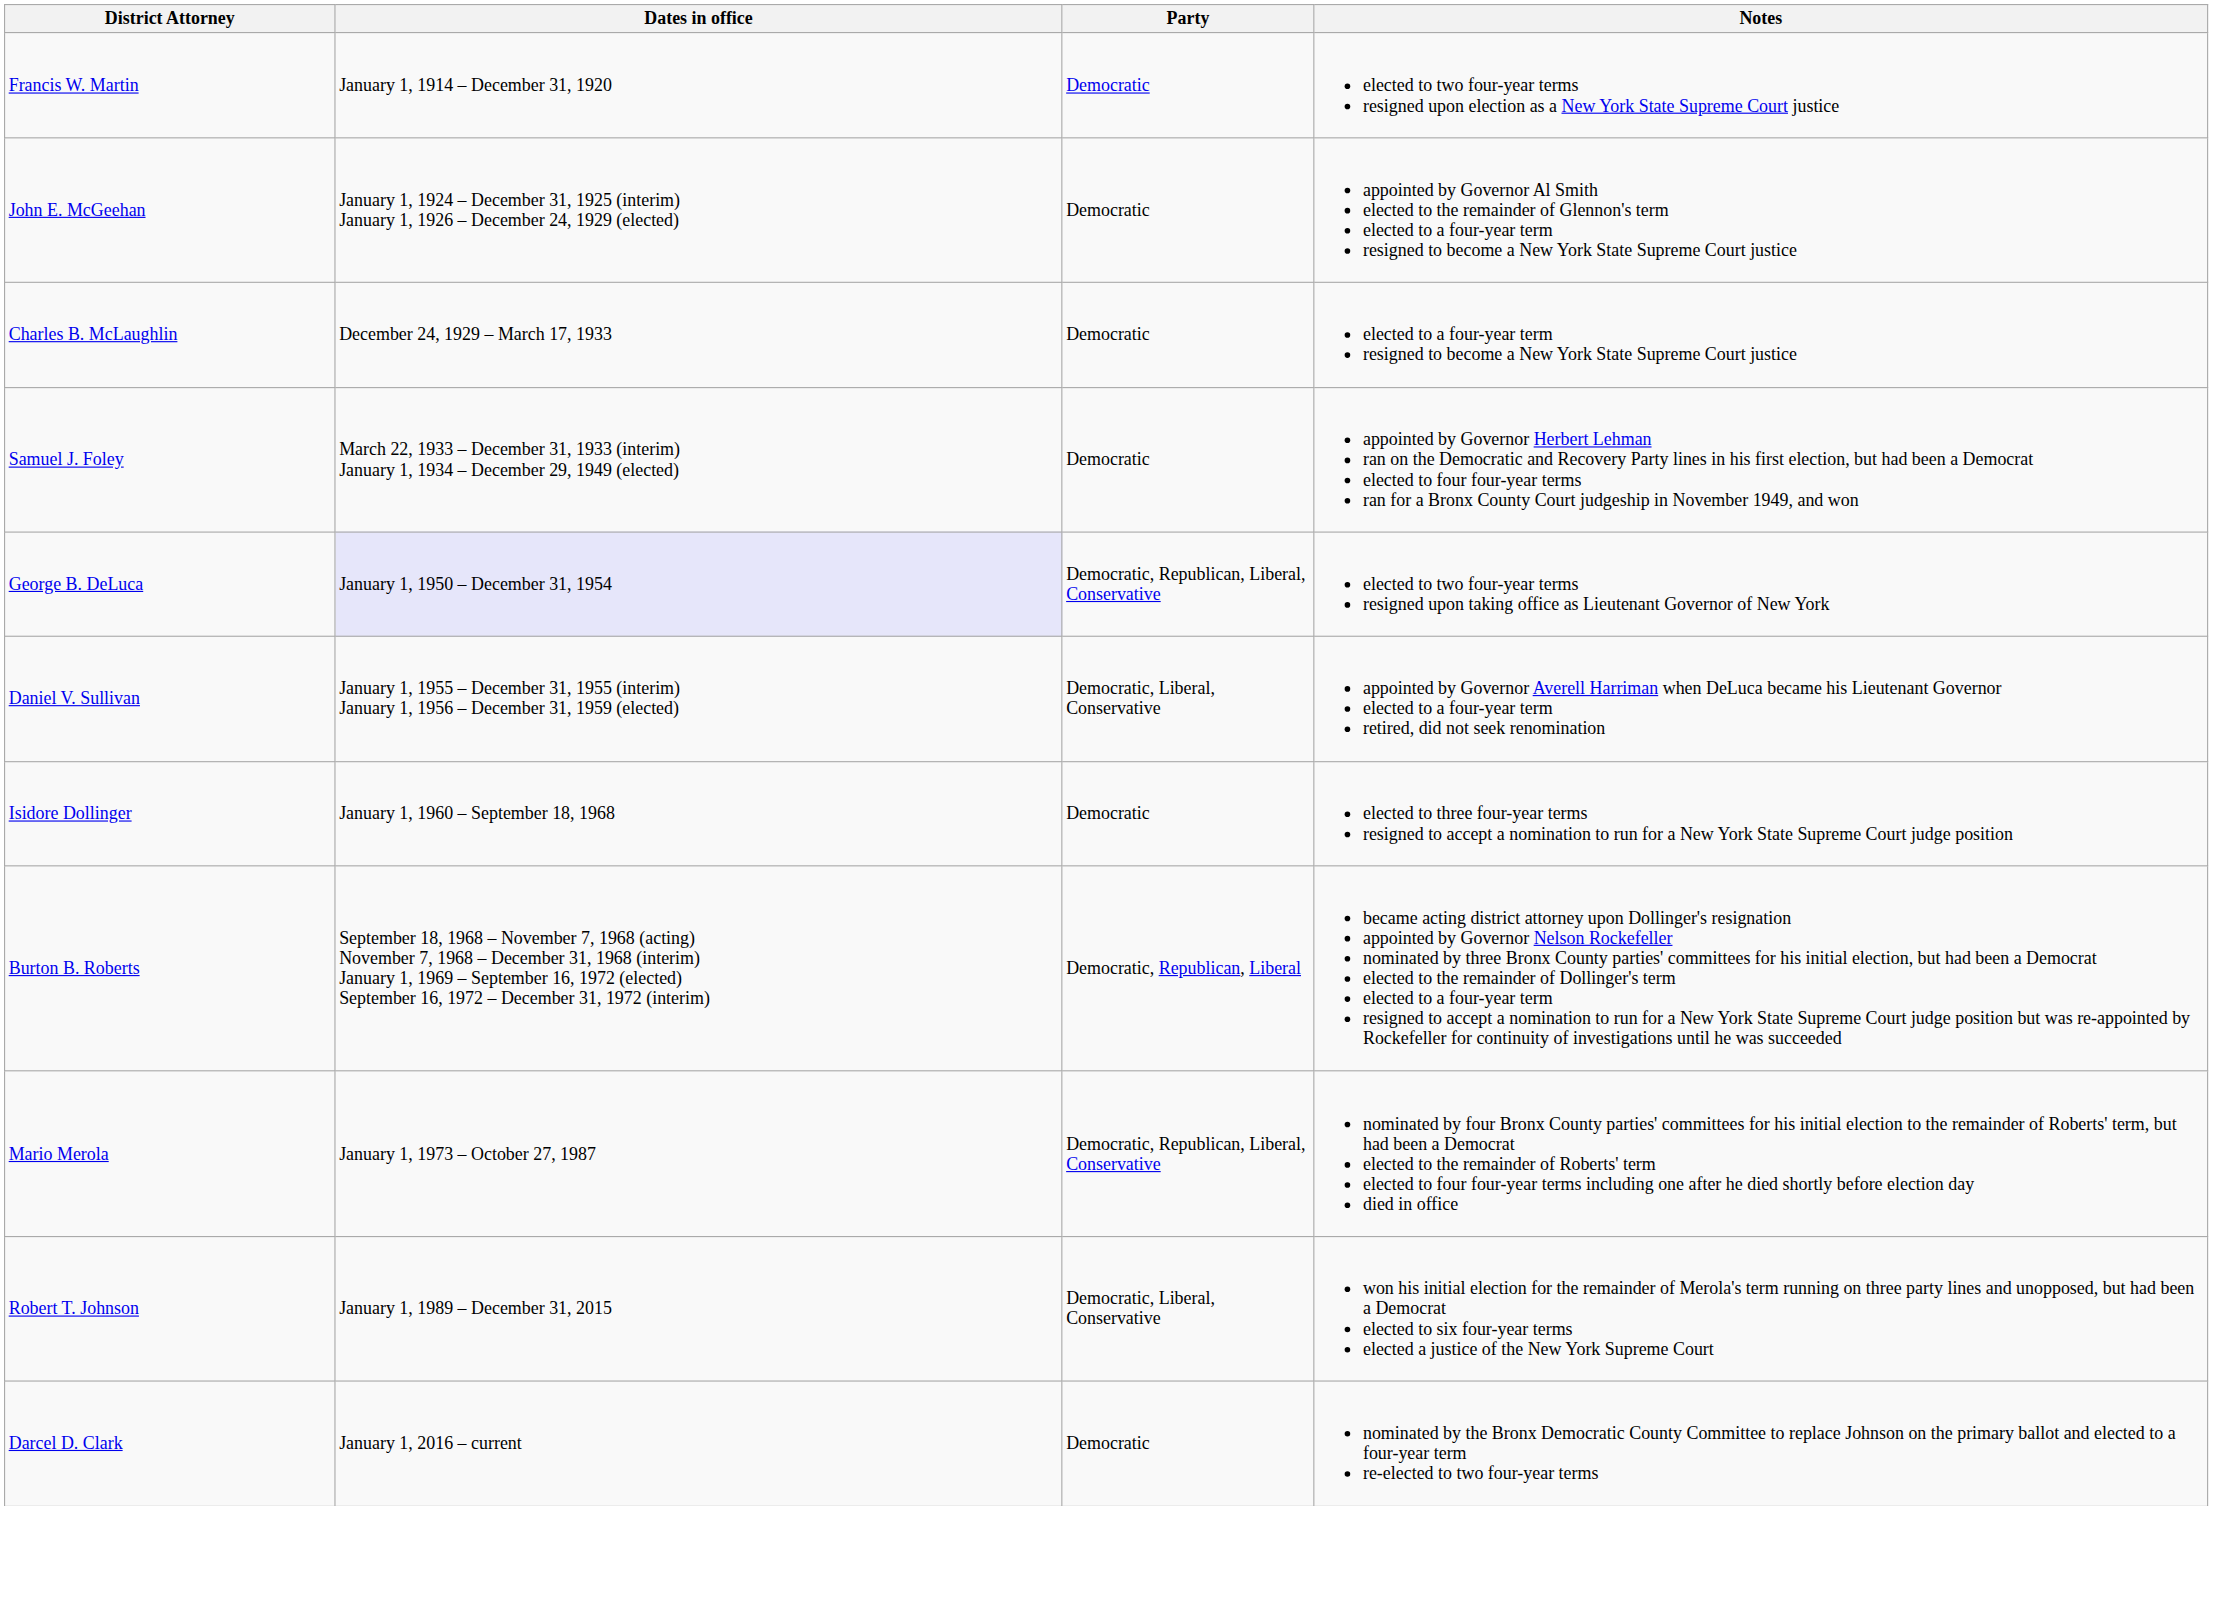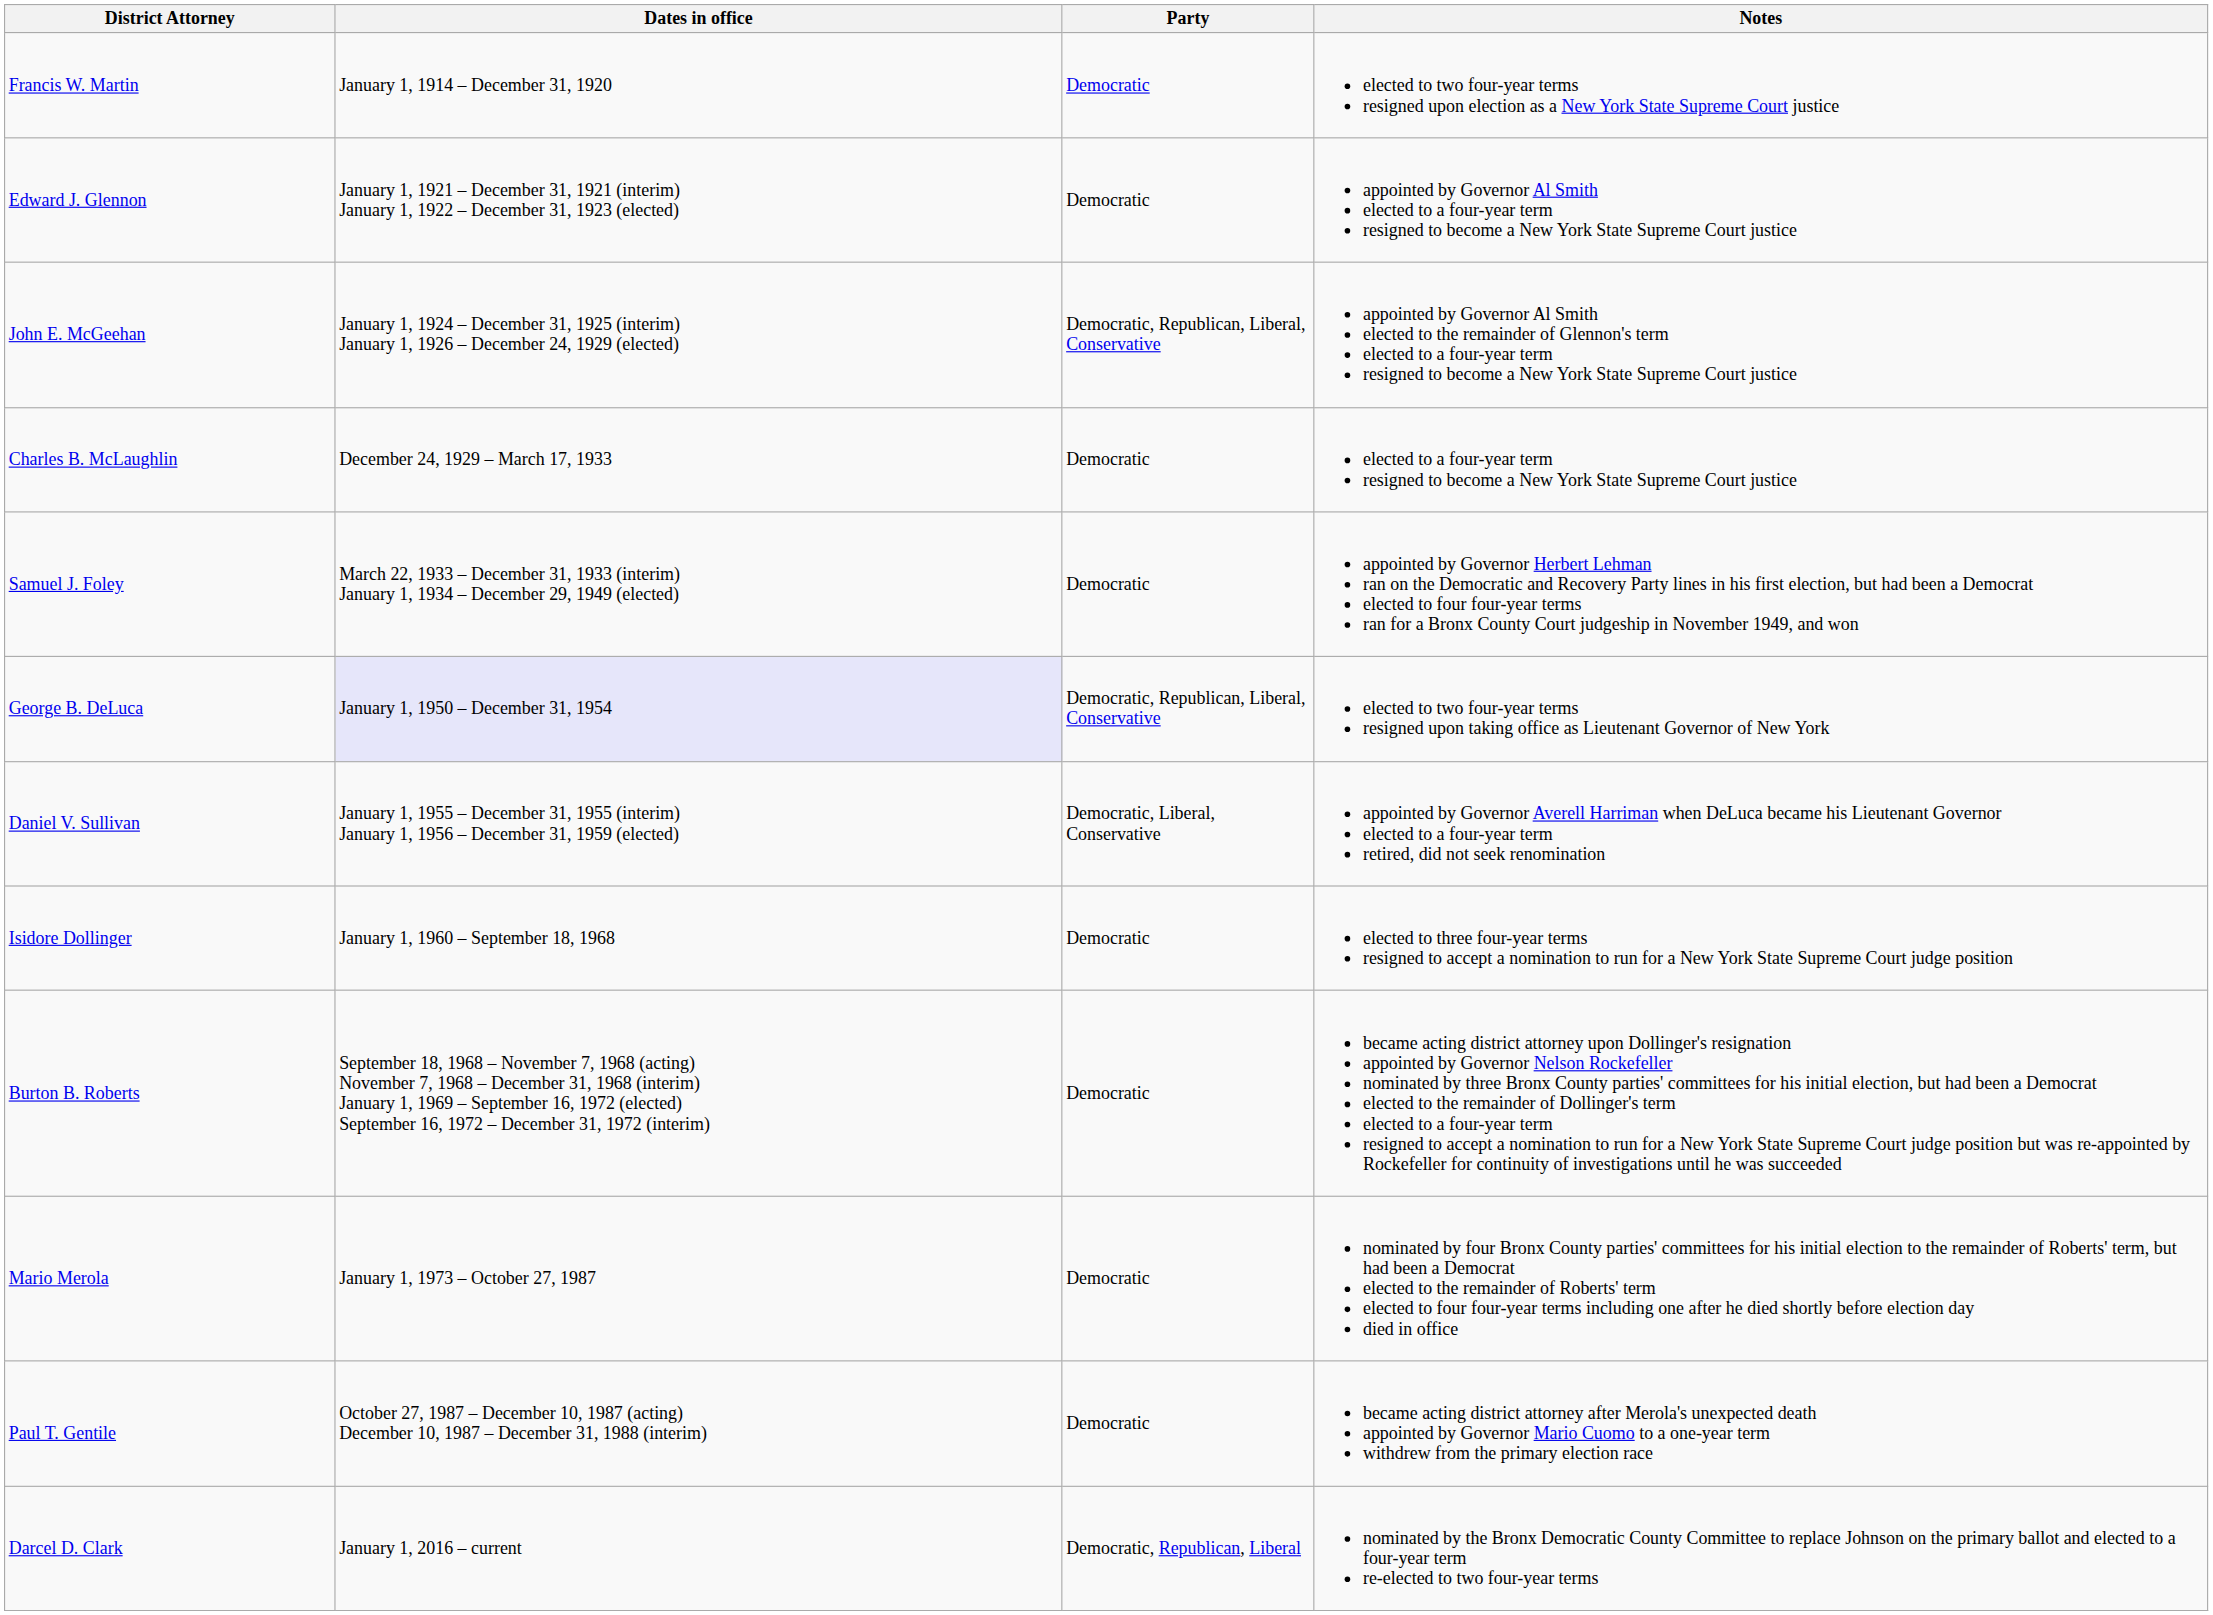+ row: Edward J. Glennon | January 1, 1921 – December 31, 1921 (interim) January 1, 1922 – December 31, 1923 (elected) | Democratic | appointed by Governor Al Smith elected to a four-year term resigned to become a New York State Supreme Court justice
John E. McGeehan | Party: Democratic -> Democratic, Republican, Liberal, Conservative
Burton B. Roberts | Party: Democratic, Republican, Liberal -> Democratic
Mario Merola | Party: Democratic, Republican, Liberal, Conservative -> Democratic
+ row: Paul T. Gentile | October 27, 1987 – December 10, 1987 (acting) December 10, 1987 – December 31, 1988 (interim) | Democratic | became acting district attorney after Merola's unexpected death appointed by Governor Mario Cuomo to a one-year term withdrew from the primary election race
- row: Robert T. Johnson | January 1, 1989 – December 31, 2015 | Democratic, Liberal, Conservative | won his initial election for the remainder of Merola's term running on three party lines and unopposed, but had been a Democrat elected to six four-year terms elected a justice of the New York Supreme Court
Darcel D. Clark | Party: Democratic -> Democratic, Republican, Liberal
